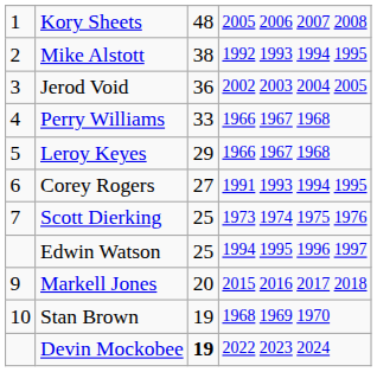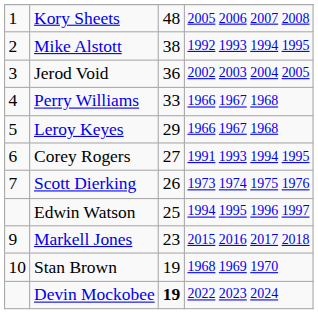Scott Dierking | column 3: 25 -> 26
Markell Jones | column 3: 20 -> 23
